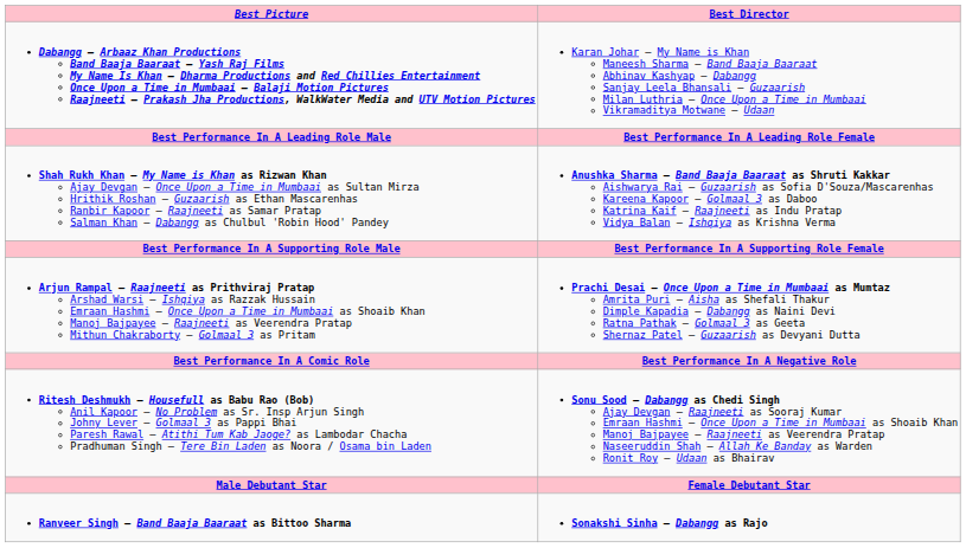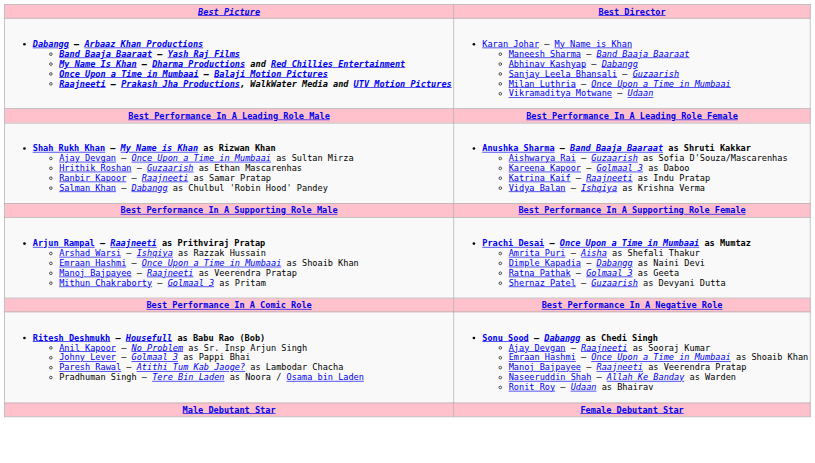- row: Ranveer Singh – Band Baaja Baaraat as Bittoo Sharma | Sonakshi Sinha – Dabangg as Rajo
